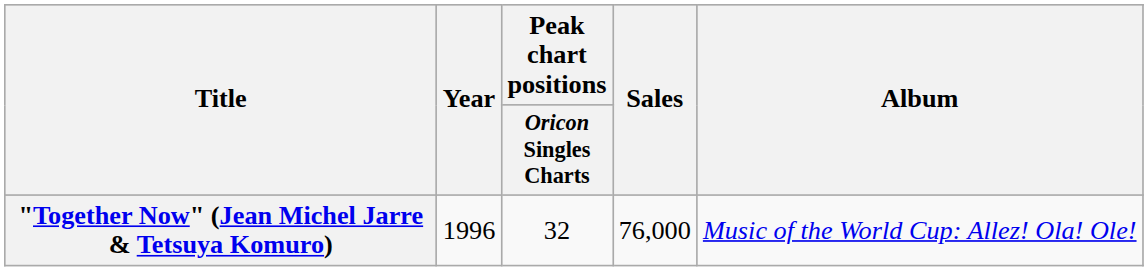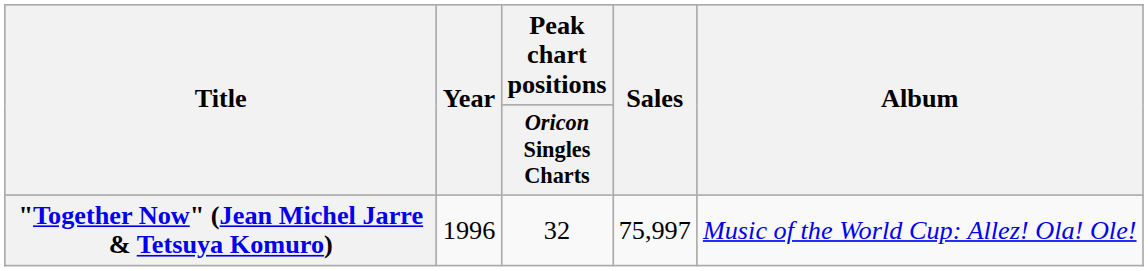"Together Now" (Jean Michel Jarre & Tetsuya Komuro) | Sales: 76,000 -> 75,997
